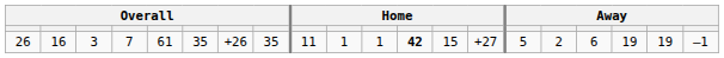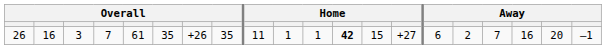26 | column 15: 5 -> 6
26 | column 17: 6 -> 7
26 | column 18: 19 -> 16
26 | column 19: 19 -> 20
